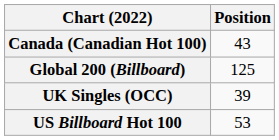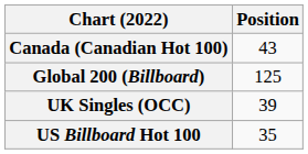US Billboard Hot 100 | Position: 53 -> 35
